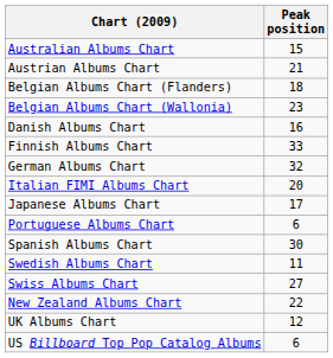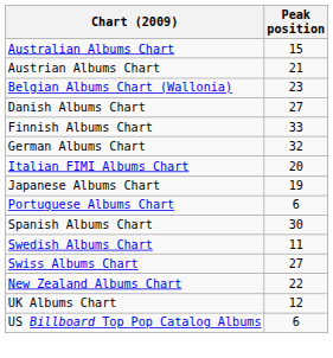- row: Belgian Albums Chart (Flanders) | 18
Danish Albums Chart | Peak position: 16 -> 27
Japanese Albums Chart | Peak position: 17 -> 19
